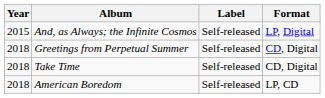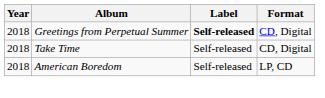- row: 2015 | And, as Always; the Infinite Cosmos | Self-released | LP, Digital
Greetings from Perpetual Summer | Label: normal -> bold
